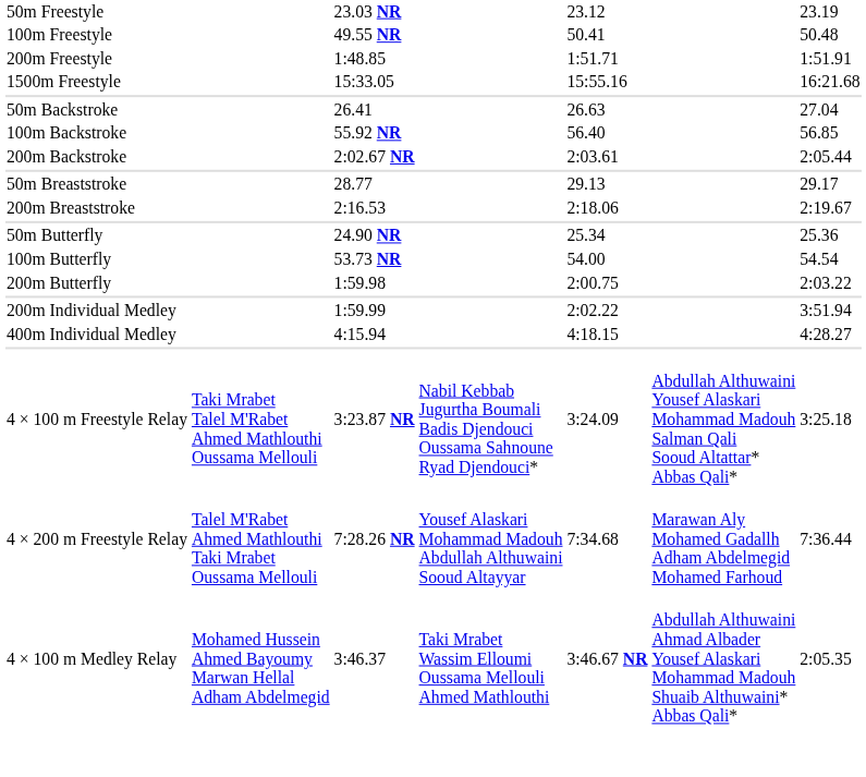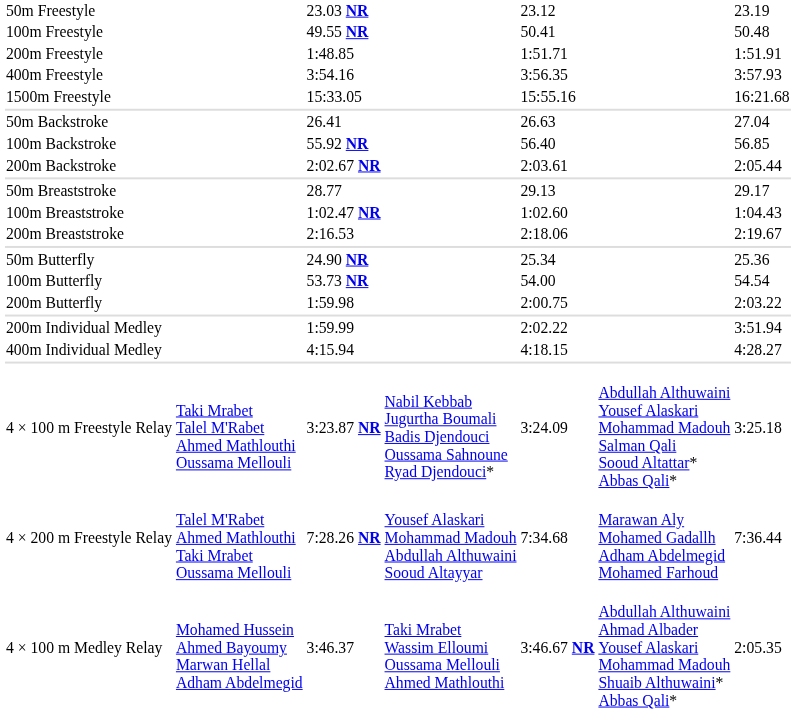+ row: 400m Freestyle | 3:54.16 | 3:56.35 | 3:57.93
+ row: 100m Breaststroke | 1:02.47 NR | 1:02.60 | 1:04.43
